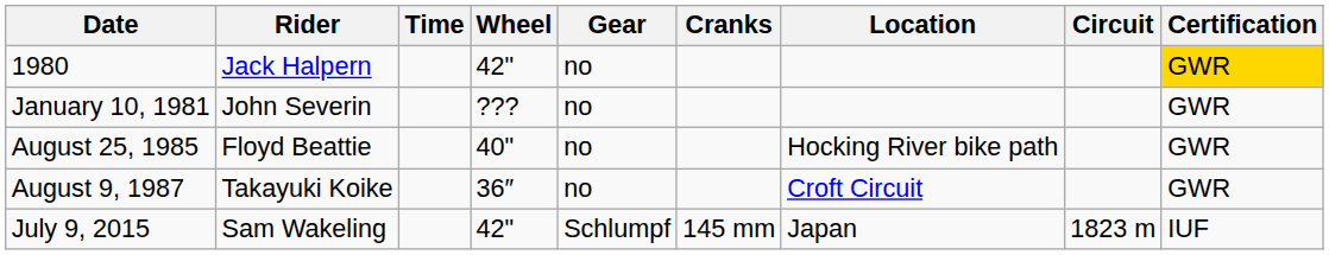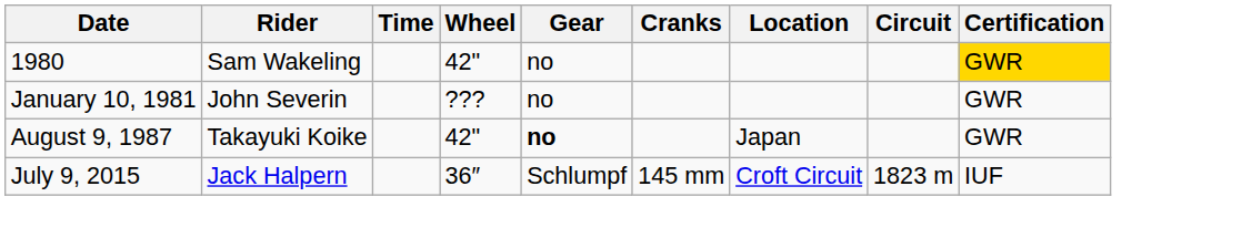1980 | Rider: Jack Halpern -> Sam Wakeling
- row: August 25, 1985 | Floyd Beattie | 40" | no | Hocking River bike path | GWR
August 9, 1987 | Wheel: 36″ -> 42"
August 9, 1987 | Gear: normal -> bold
August 9, 1987 | Location: Croft Circuit -> Japan
July 9, 2015 | Rider: Sam Wakeling -> Jack Halpern
July 9, 2015 | Wheel: 42" -> 36″
July 9, 2015 | Location: Japan -> Croft Circuit
